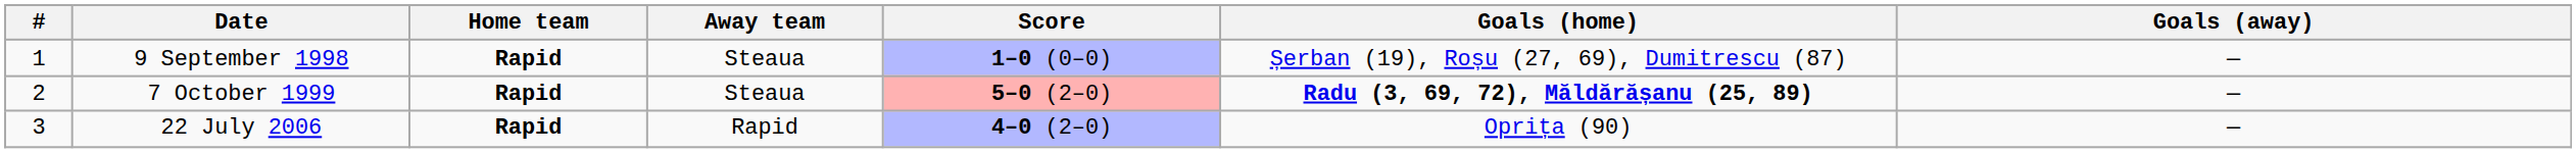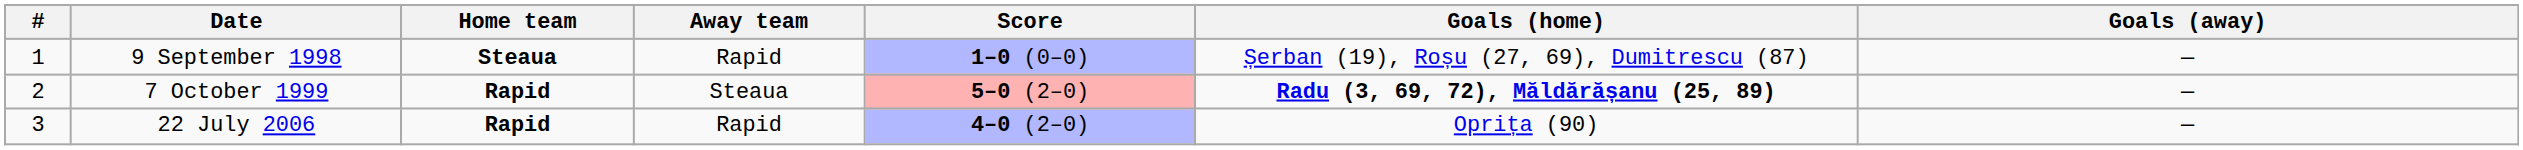9 September 1998 | Home team: Rapid -> Steaua
9 September 1998 | Away team: Steaua -> Rapid
